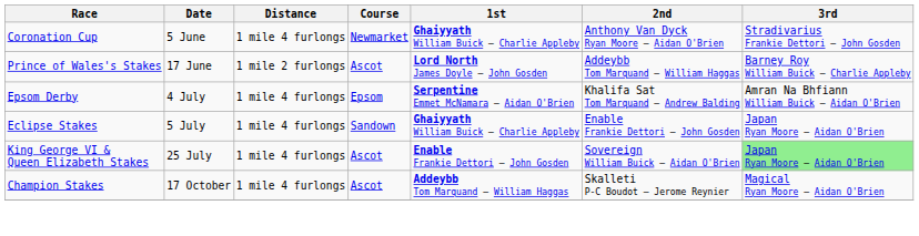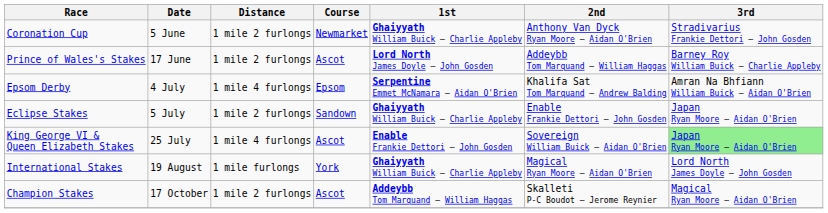Coronation Cup | Distance: 1 mile 4 furlongs -> 1 mile 2 furlongs
Eclipse Stakes | Distance: 1 mile 4 furlongs -> 1 mile 2 furlongs
+ row: International Stakes | 19 August | 1 mile furlongs | York | Ghaiyyath William Buick – Charlie Appleby | Magical Ryan Moore – Aidan O'Brien | Lord North James Doyle – John Gosden
Champion Stakes | Distance: 1 mile 4 furlongs -> 1 mile 2 furlongs
